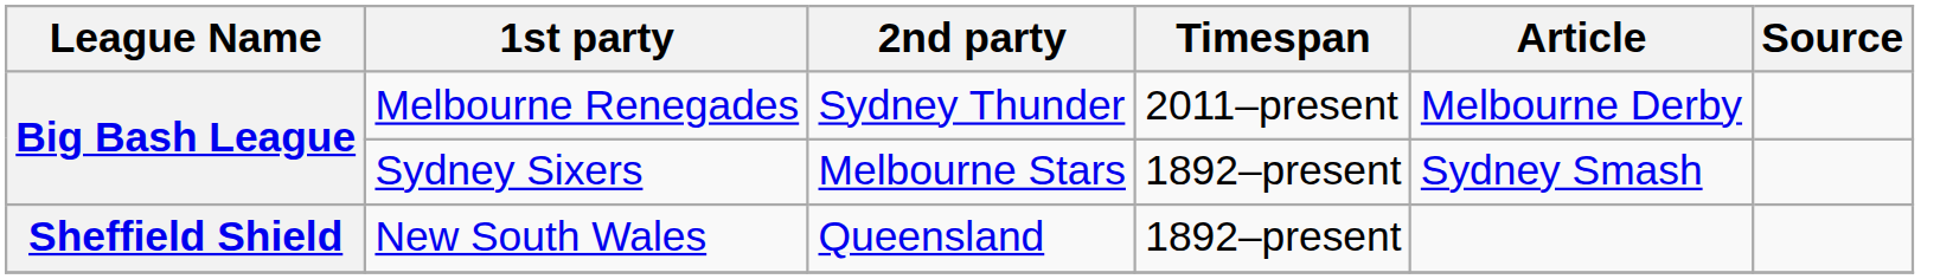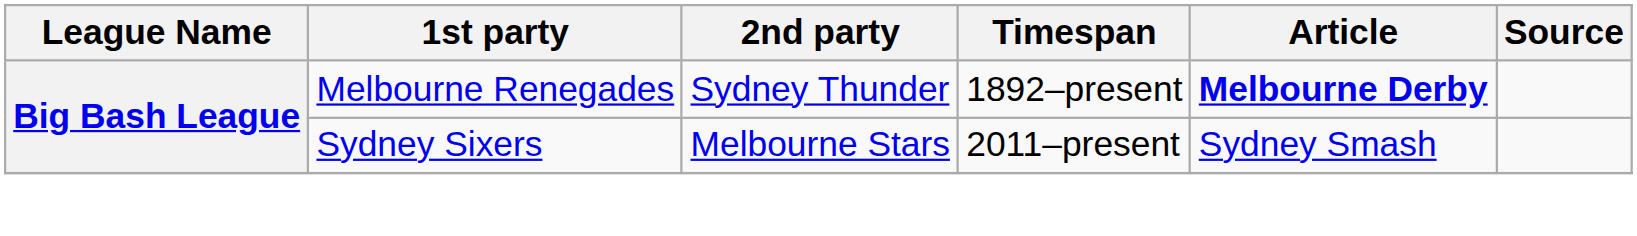Melbourne Renegades | Timespan: 2011–present -> 1892–present
Melbourne Renegades | Article: normal -> bold
Sydney Sixers | Timespan: 1892–present -> 2011–present
- row: Sheffield Shield | New South Wales | Queensland | 1892–present
